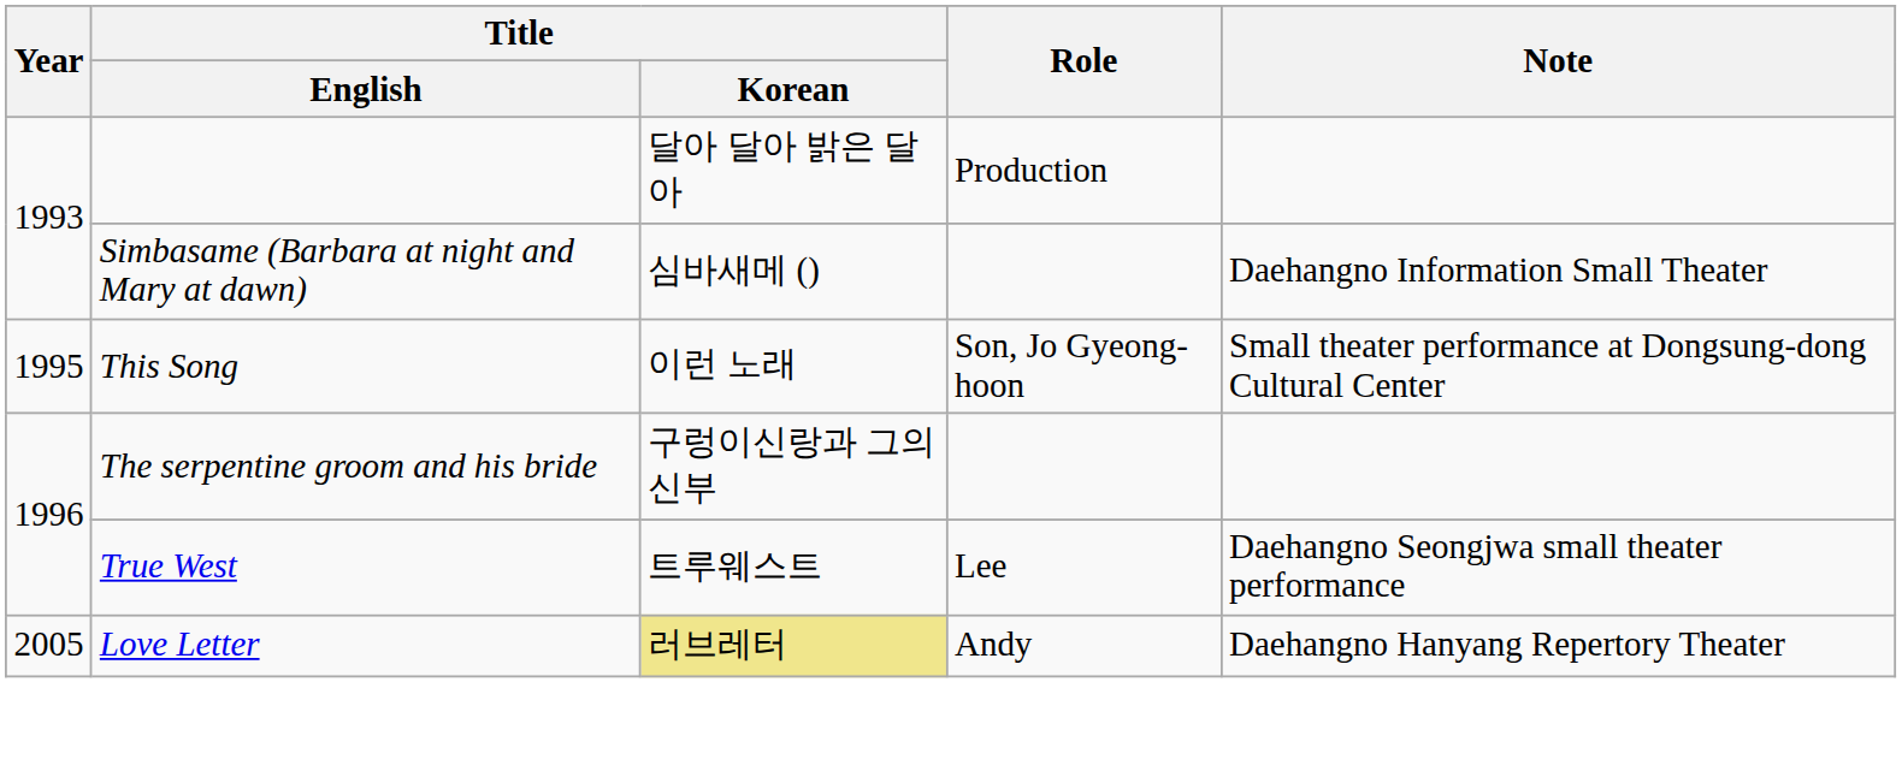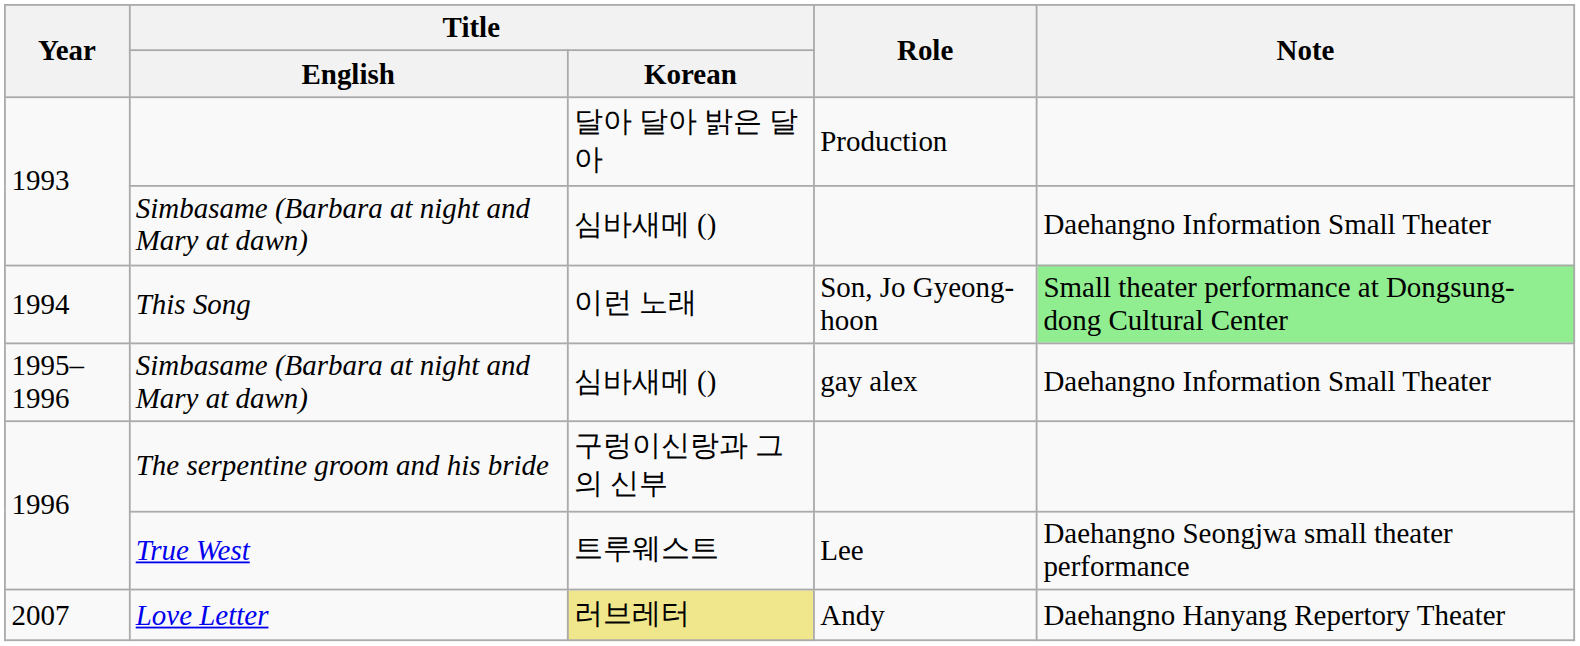This Song | Year: 1995 -> 1994
This Song | Note: no background -> lightgreen background
+ row: 1995–1996 | Simbasame (Barbara at night and Mary at dawn) | 심바새메 () | gay alex | Daehangno Information Small Theater
Love Letter | Year: 2005 -> 2007
